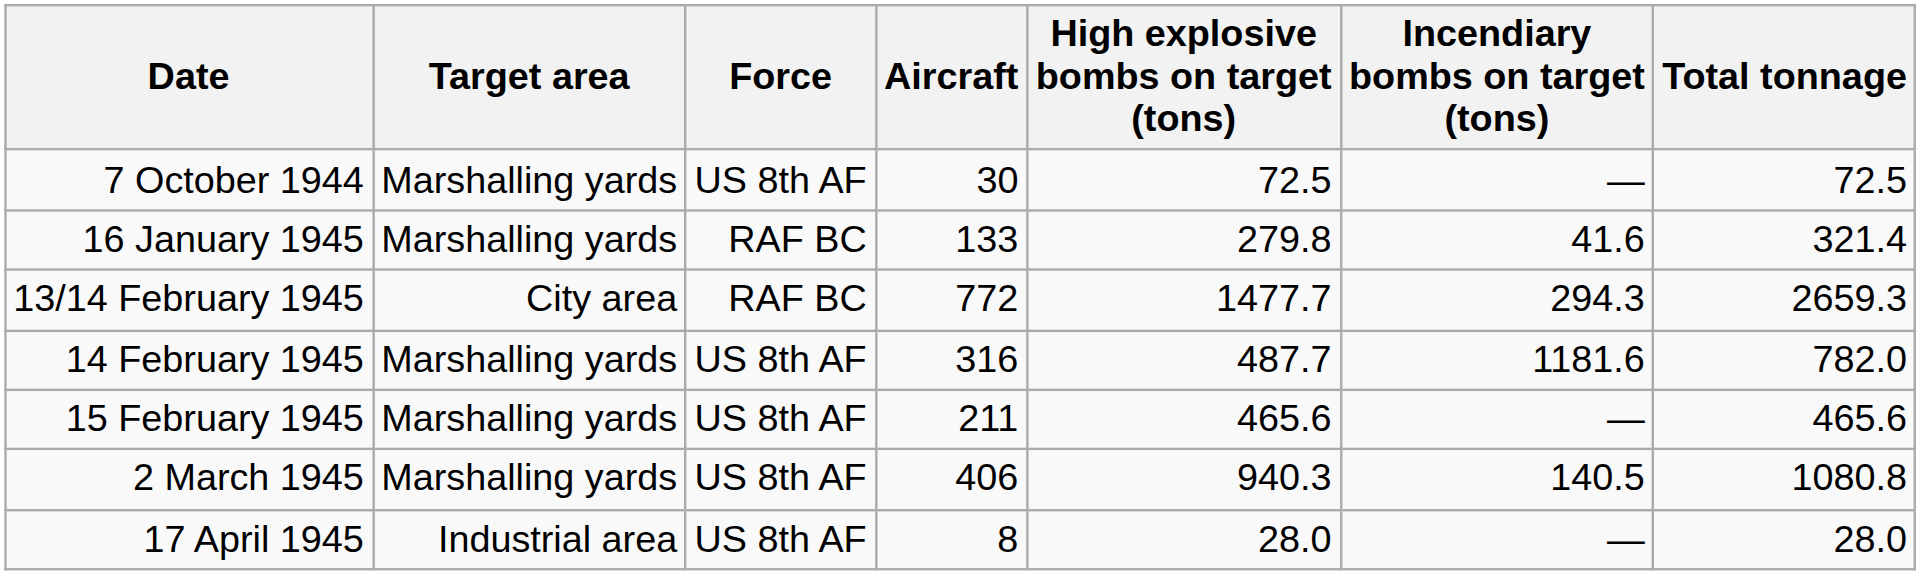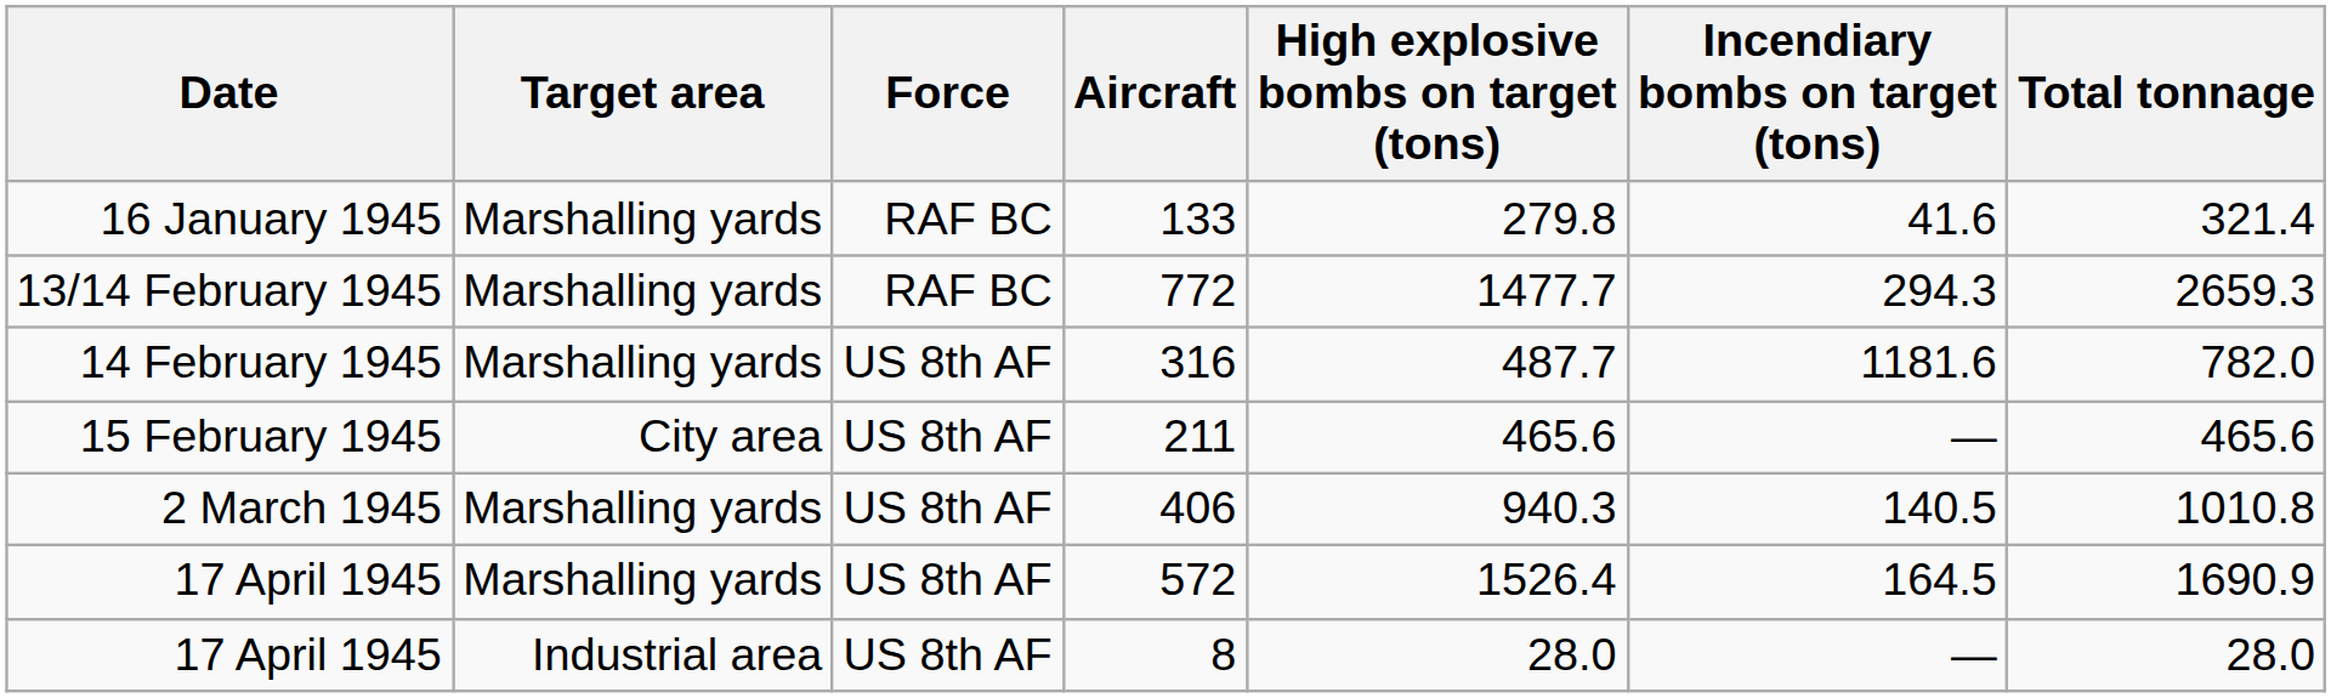- row: 7 October 1944 | Marshalling yards | US 8th AF | 30 | 72.5 | — | 72.5
772 | Target area: City area -> Marshalling yards
211 | Target area: Marshalling yards -> City area
406 | Total tonnage: 1080.8 -> 1010.8
+ row: 17 April 1945 | Marshalling yards | US 8th AF | 572 | 1526.4 | 164.5 | 1690.9
